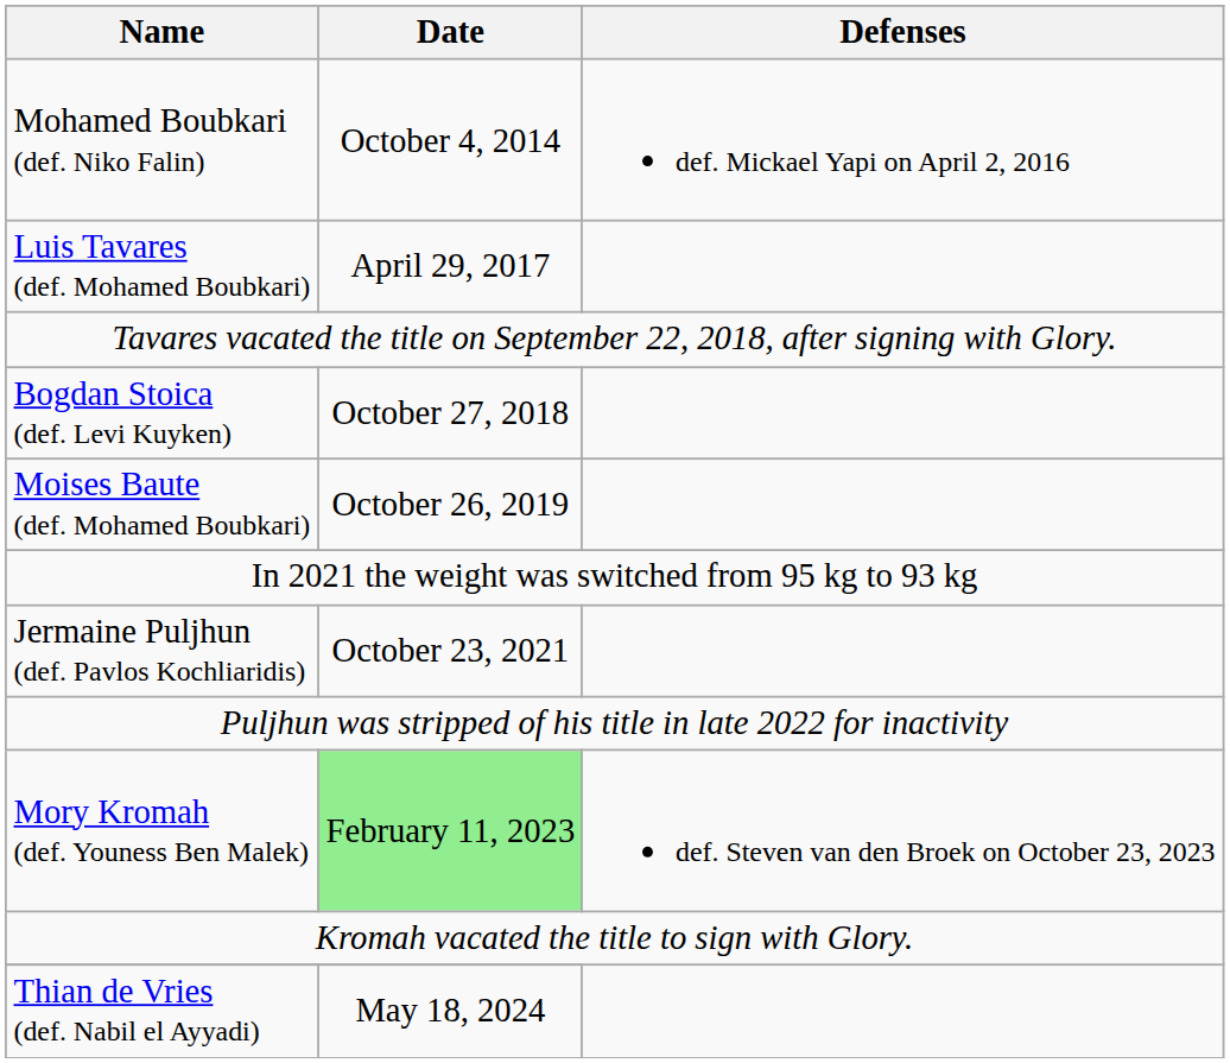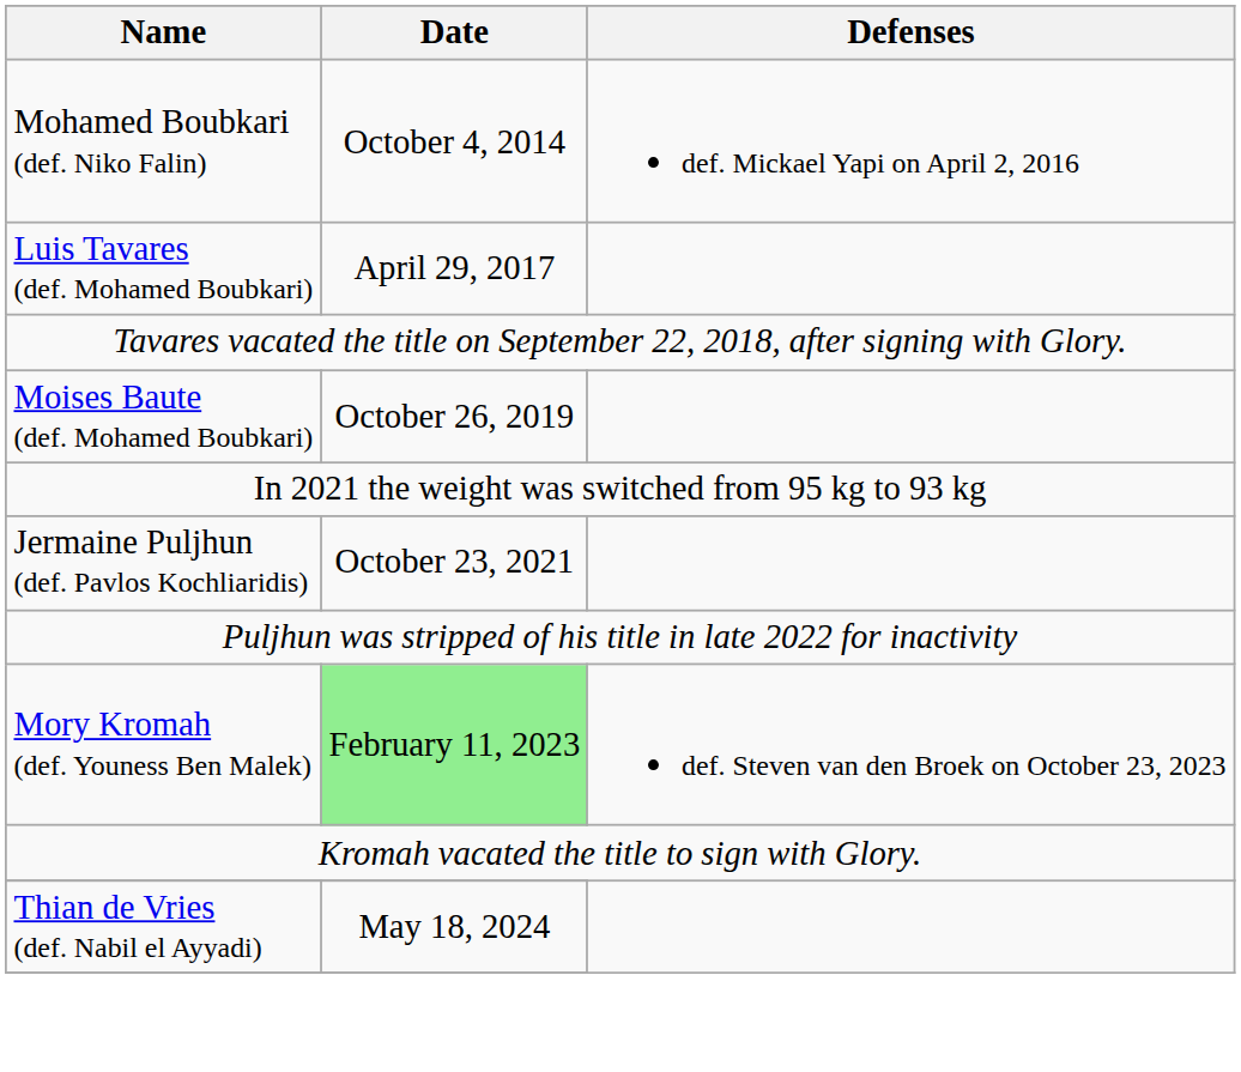- row: Bogdan Stoica (def. Levi Kuyken) | October 27, 2018
